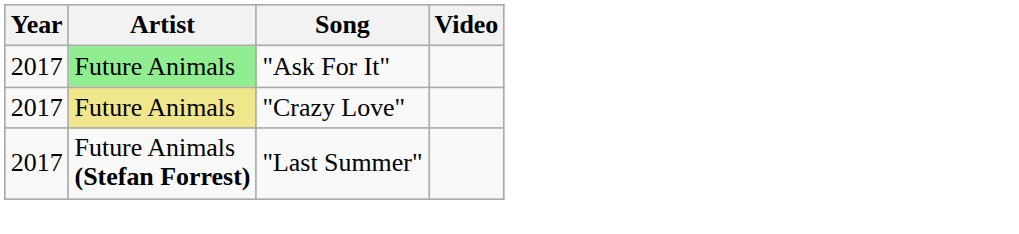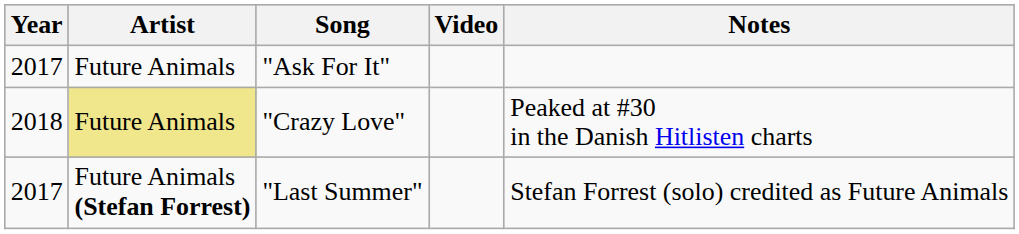+ column: Notes | Peaked at #30 in the Danish Hitlisten charts | Stefan Forrest (solo) credited as Future Animals
"Ask For It" | Artist: lightgreen background -> no background
"Crazy Love" | Year: 2017 -> 2018
